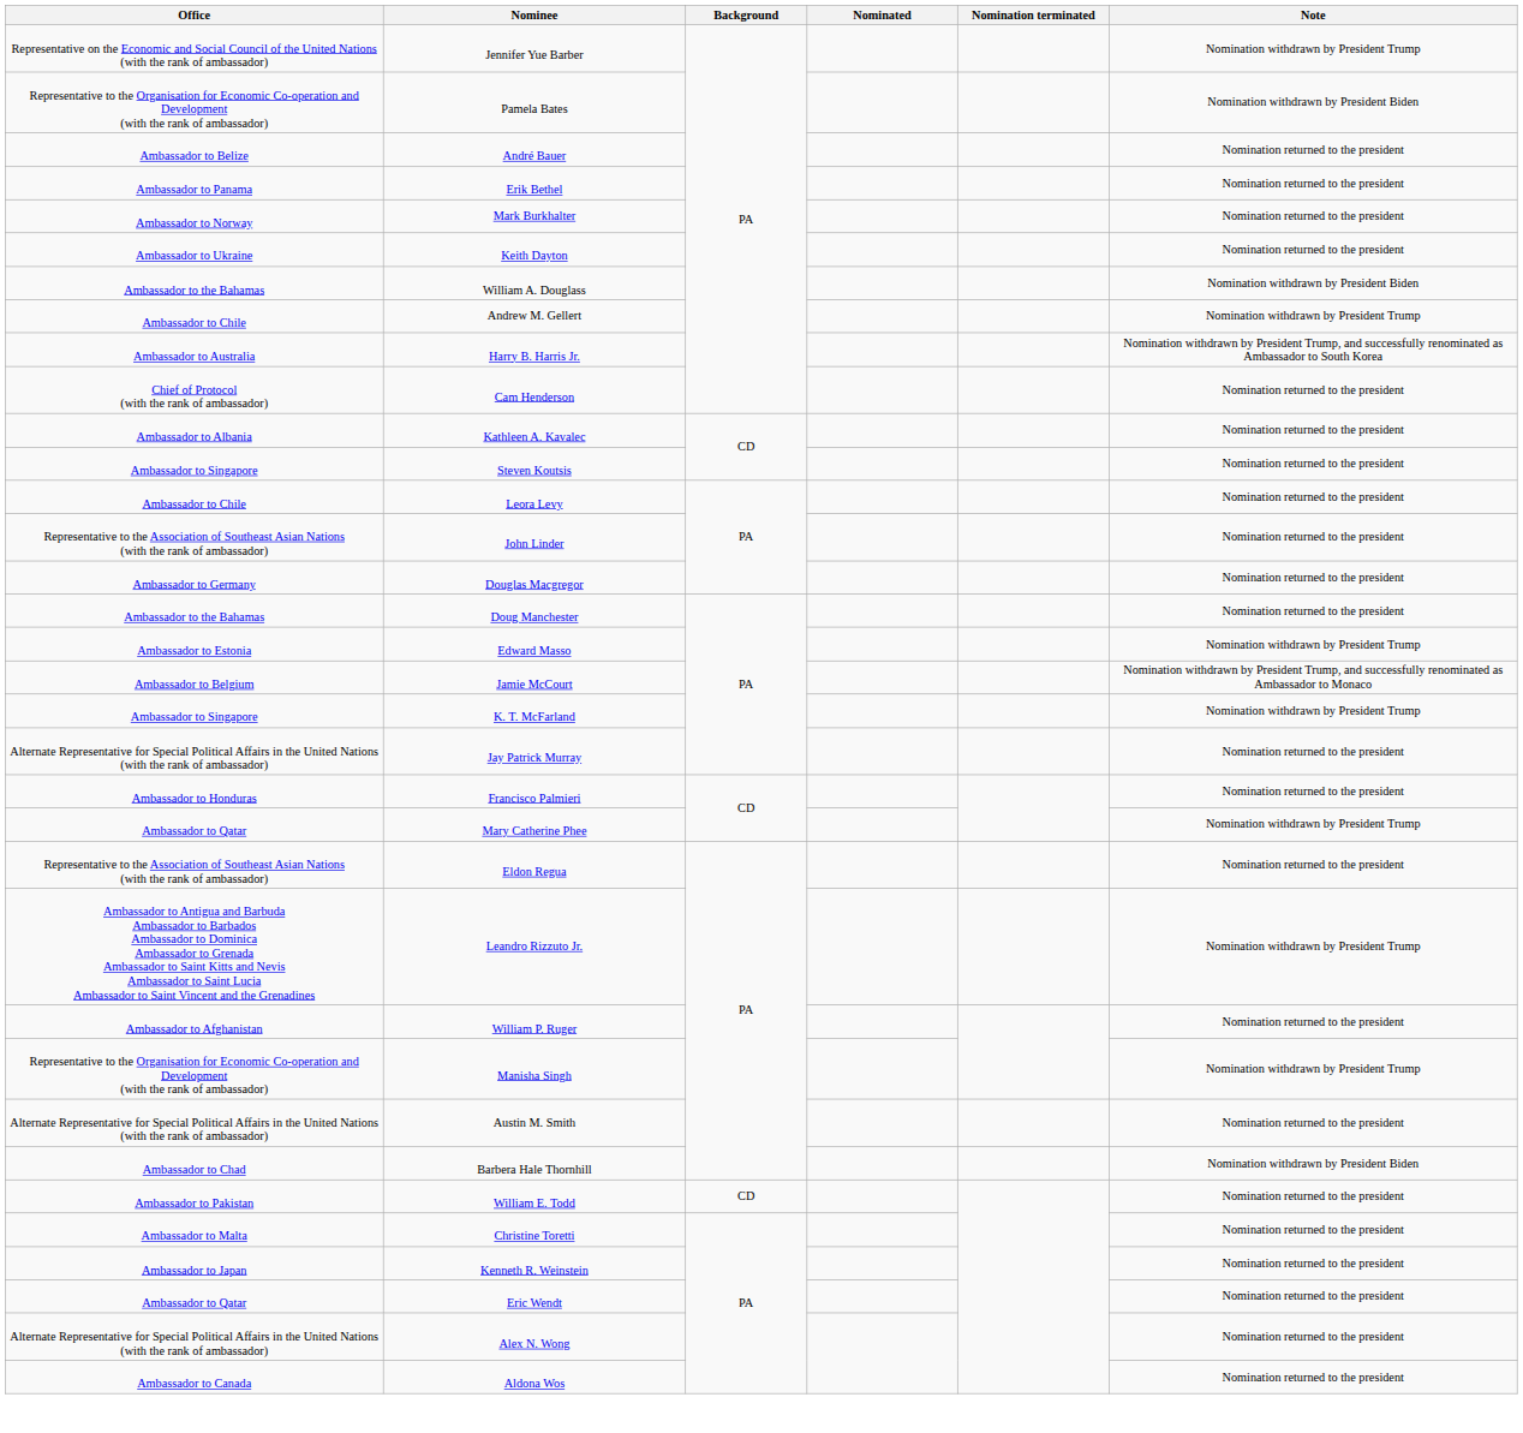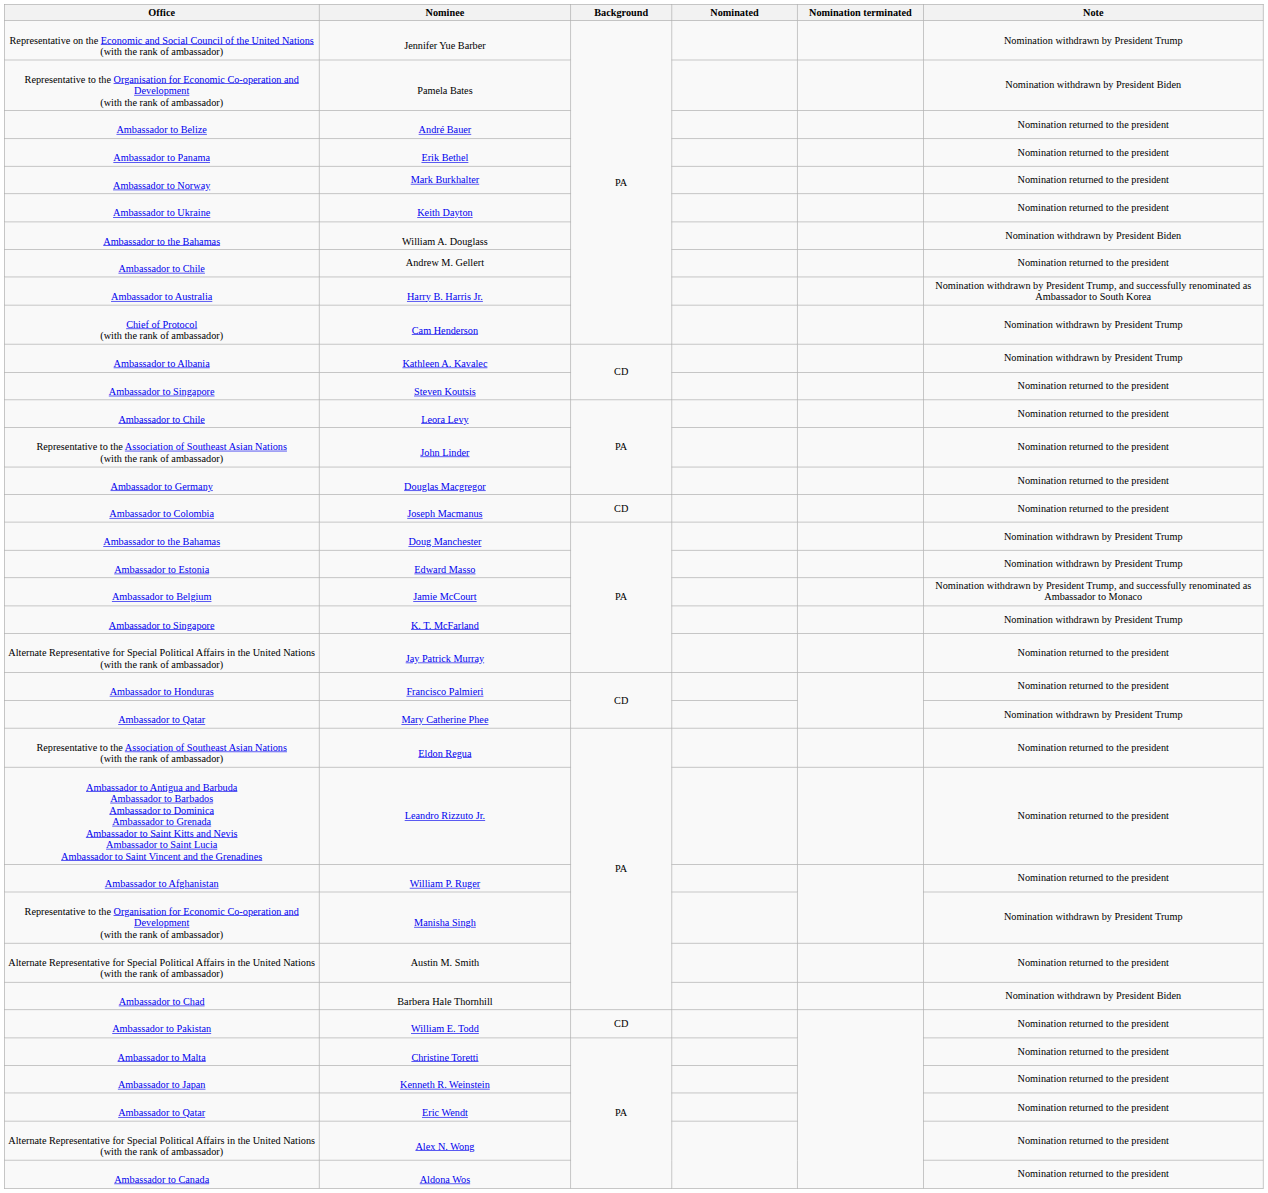Andrew M. Gellert | Note: Nomination withdrawn by President Trump -> Nomination returned to the president
Cam Henderson | Note: Nomination returned to the president -> Nomination withdrawn by President Trump
Kathleen A. Kavalec | Note: Nomination returned to the president -> Nomination withdrawn by President Trump
+ row: Ambassador to Colombia | Joseph Macmanus | CD | Nomination returned to the president
Doug Manchester | Note: Nomination returned to the president -> Nomination withdrawn by President Trump
Leandro Rizzuto Jr. | Note: Nomination withdrawn by President Trump -> Nomination returned to the president
